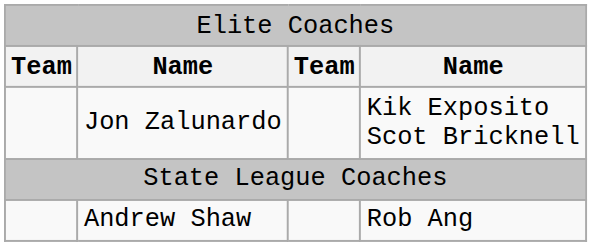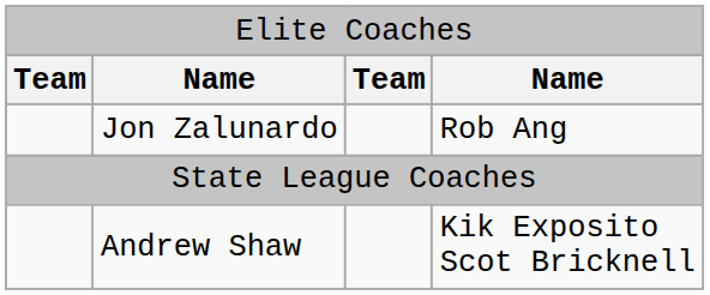Jon Zalunardo | column 4: Kik Exposito Scot Bricknell -> Rob Ang
Andrew Shaw | column 4: Rob Ang -> Kik Exposito Scot Bricknell
